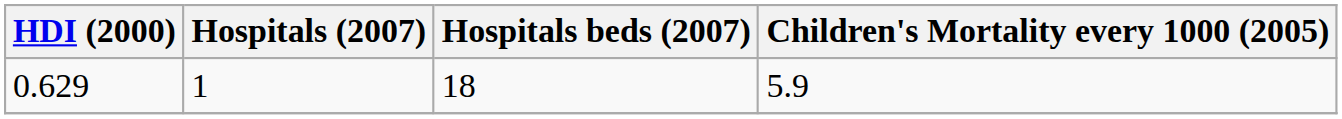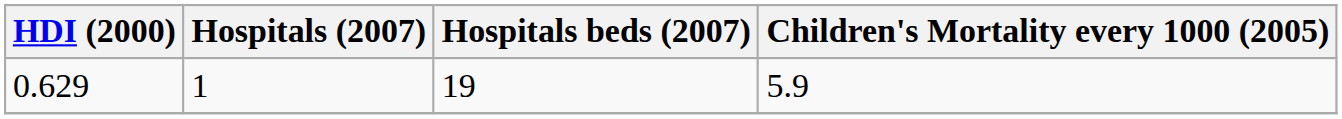0.629 | Hospitals beds (2007): 18 -> 19
